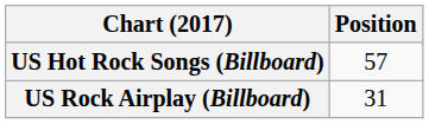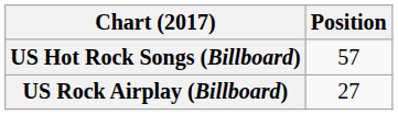US Rock Airplay (Billboard) | Position: 31 -> 27
